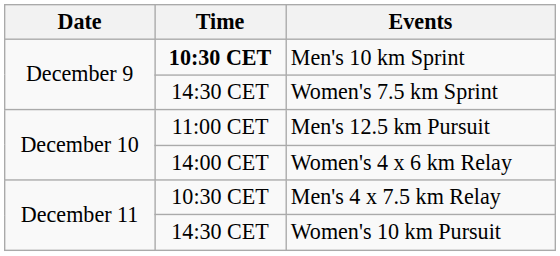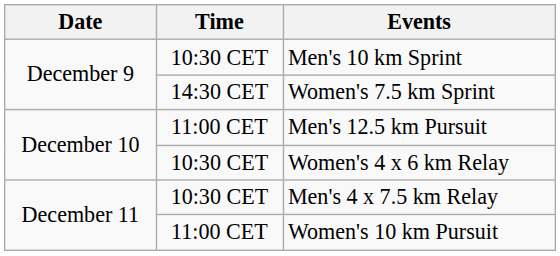Men's 10 km Sprint | Time: bold -> normal
Women's 4 x 6 km Relay | Time: 14:00 CET -> 10:30 CET
Women's 10 km Pursuit | Time: 14:30 CET -> 11:00 CET
